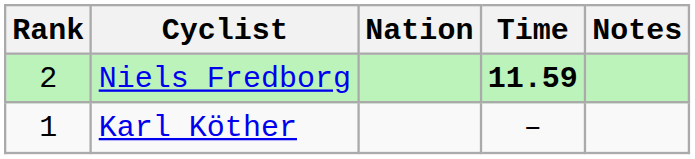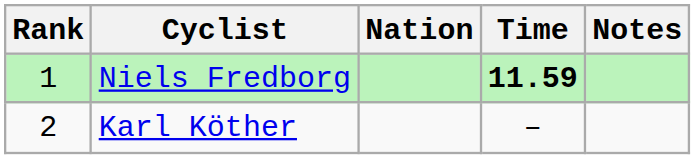Niels Fredborg | Rank: 2 -> 1
Karl Köther | Rank: 1 -> 2
